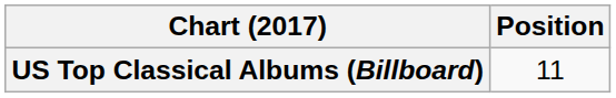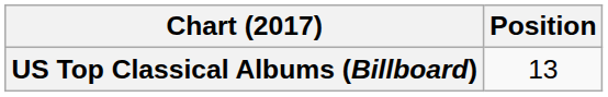US Top Classical Albums (Billboard) | Position: 11 -> 13
